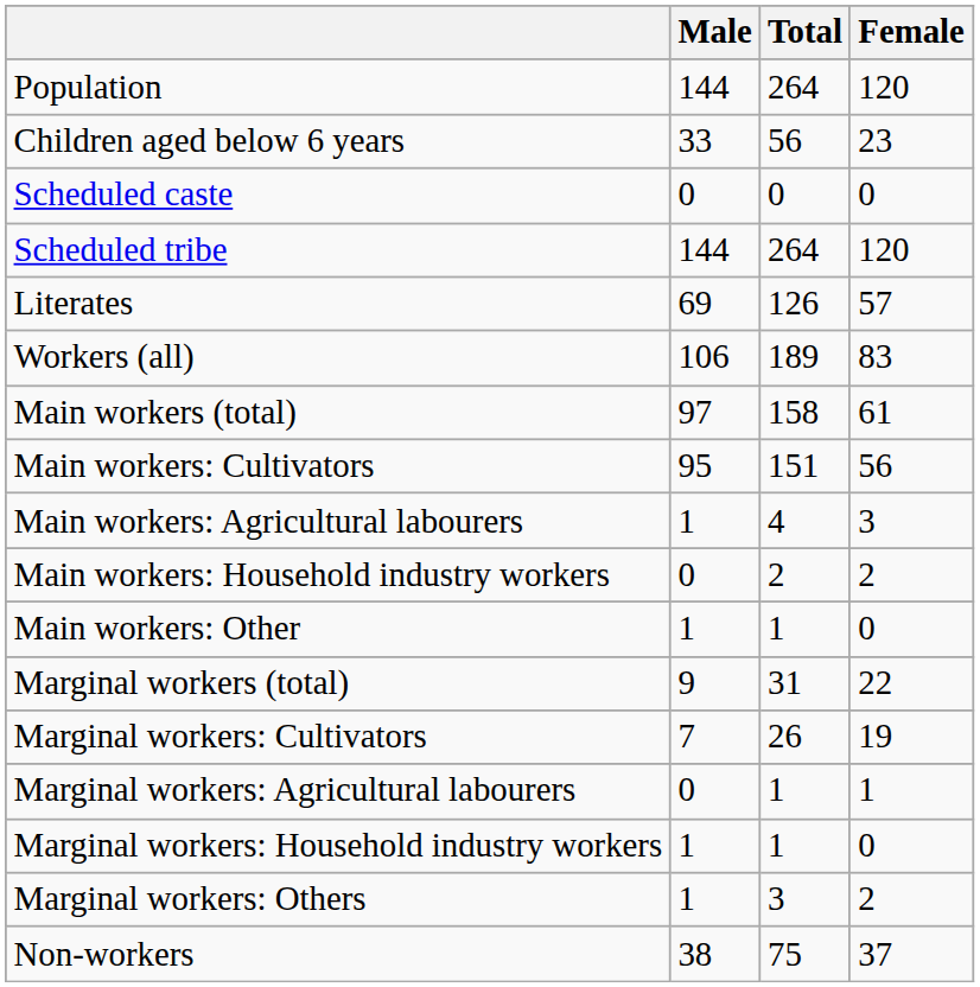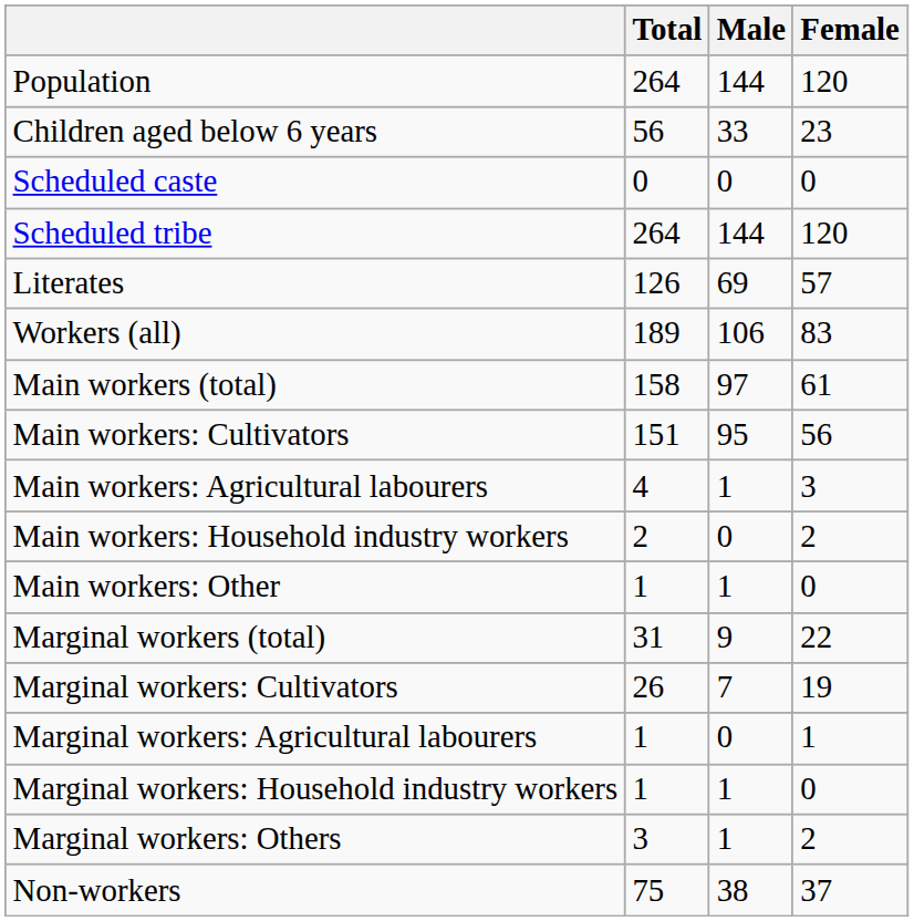columns swapped: Total <-> Male
